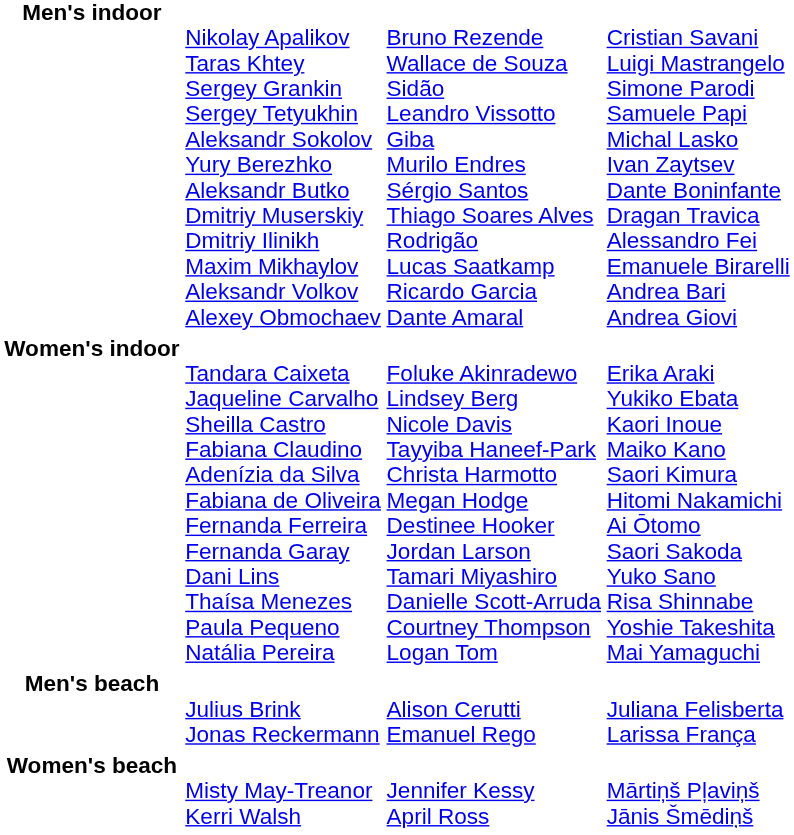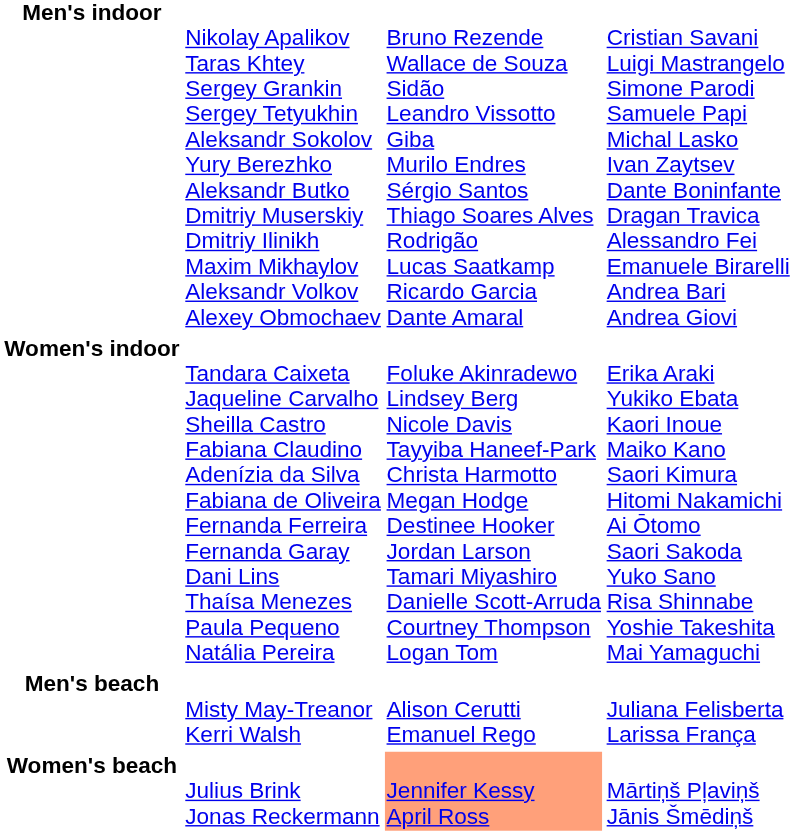Men's beach | column 2: Julius Brink Jonas Reckermann -> Misty May-Treanor Kerri Walsh
Women's beach | column 2: Misty May-Treanor Kerri Walsh -> Julius Brink Jonas Reckermann
Women's beach | column 3: no background -> lightsalmon background
